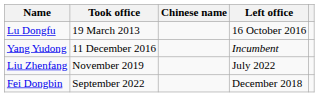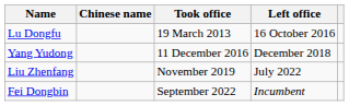columns swapped: Chinese name <-> Took office
Yang Yudong | Left office: Incumbent -> December 2018
Fei Dongbin | Left office: December 2018 -> Incumbent
